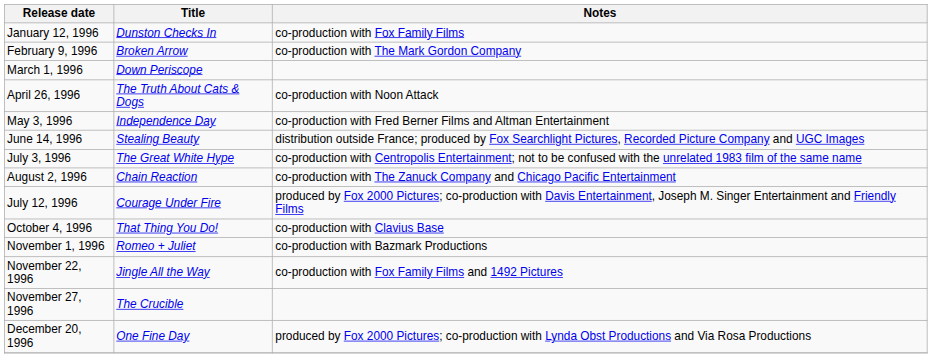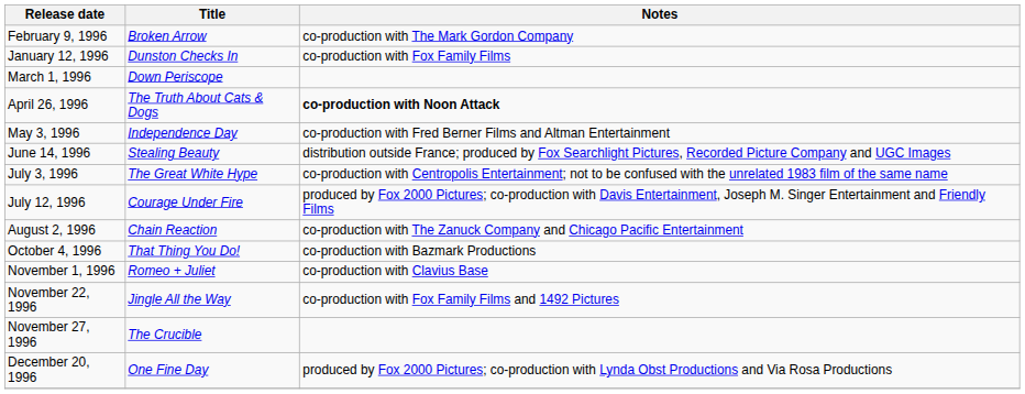rows swapped: January 12, 1996 <-> February 9, 1996
April 26, 1996 | Notes: normal -> bold
rows swapped: July 12, 1996 <-> August 2, 1996
October 4, 1996 | Notes: co-production with Clavius Base -> co-production with Bazmark Productions
November 1, 1996 | Notes: co-production with Bazmark Productions -> co-production with Clavius Base
